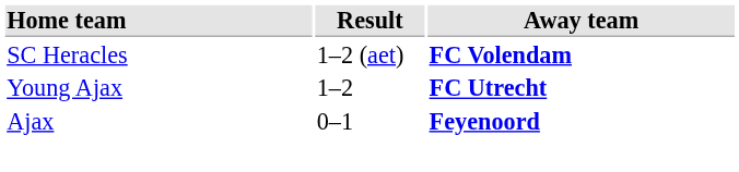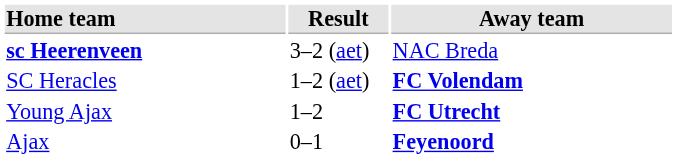+ row: sc Heerenveen | 3–2 (aet) | NAC Breda
